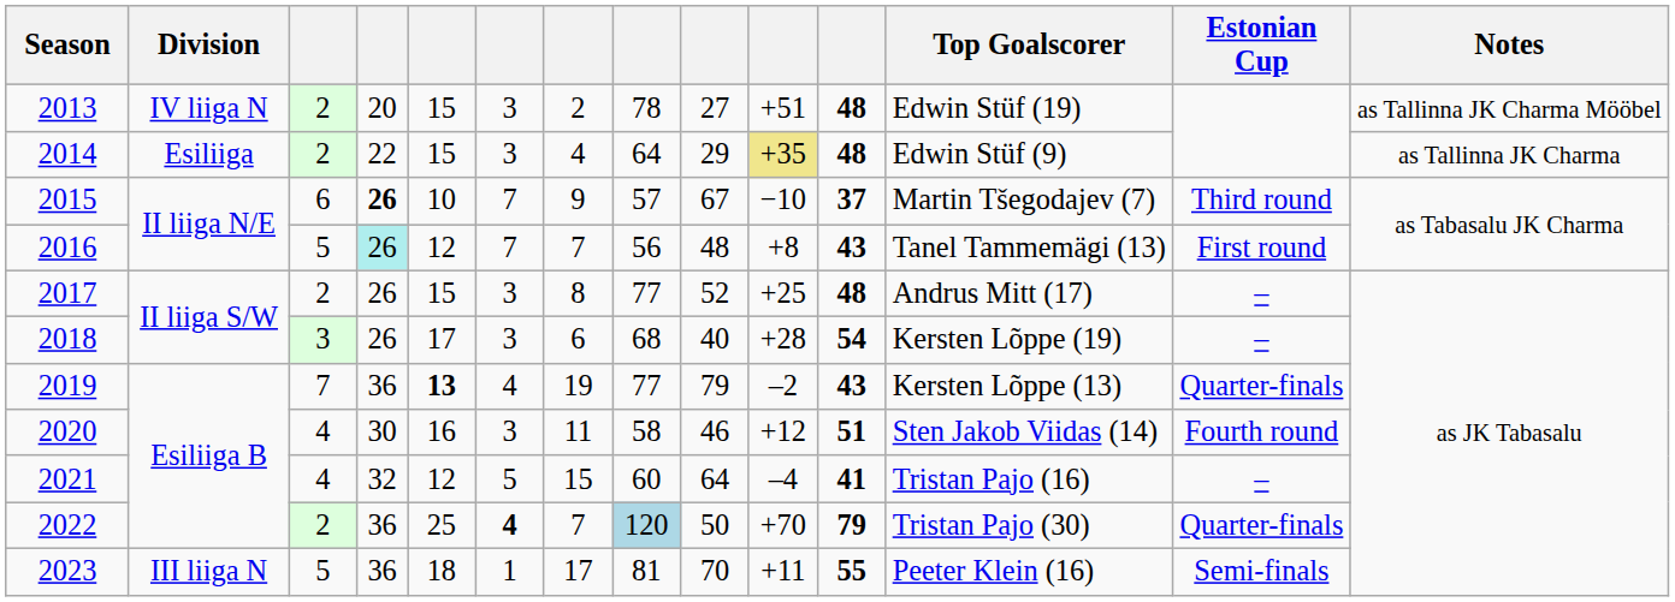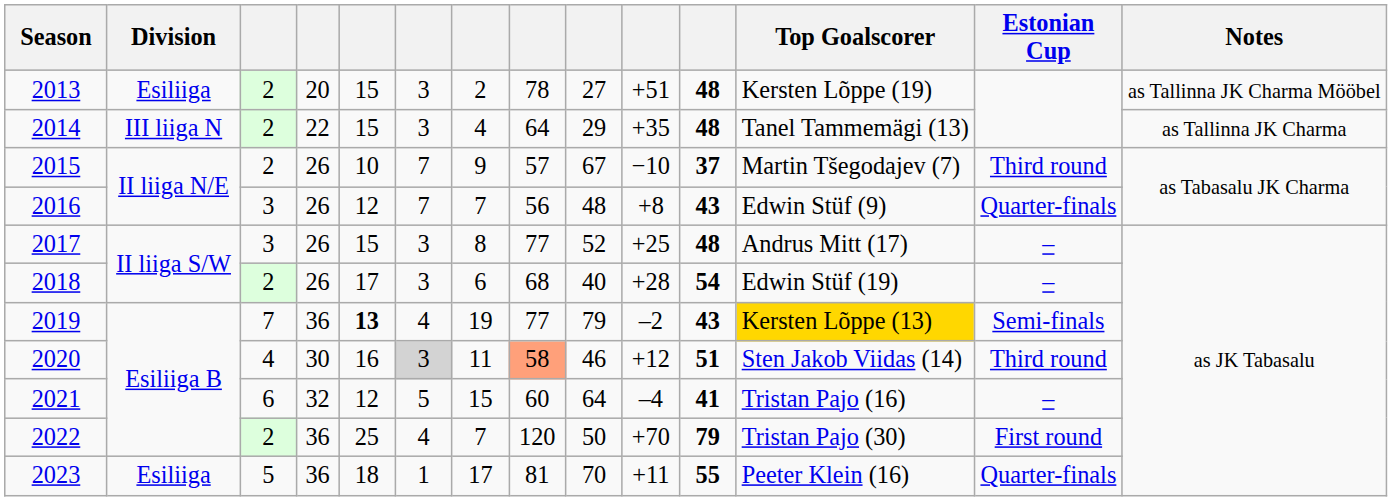2013 | Division: IV liiga N -> Esiliiga
2013 | Top Goalscorer: Edwin Stüf (19) -> Kersten Lõppe (19)
2014 | Division: Esiliiga -> III liiga N
2014 | column 10: khaki background -> no background
2014 | Top Goalscorer: Edwin Stüf (9) -> Tanel Tammemägi (13)
2015 | column 3: 6 -> 2
2015 | column 4: bold -> normal
2016 | column 3: 5 -> 3
2016 | column 4: paleturquoise background -> no background
2016 | Top Goalscorer: Tanel Tammemägi (13) -> Edwin Stüf (9)
2016 | Estonian Cup: First round -> Quarter-finals
2017 | column 3: 2 -> 3
2018 | column 3: 3 -> 2
2018 | Top Goalscorer: Kersten Lõppe (19) -> Edwin Stüf (19)
2019 | Top Goalscorer: no background -> gold background
2019 | Estonian Cup: Quarter-finals -> Semi-finals
2020 | column 6: no background -> lightgrey background
2020 | column 8: no background -> lightsalmon background
2020 | Estonian Cup: Fourth round -> Third round
2021 | column 3: 4 -> 6
2022 | column 6: bold -> normal
2022 | column 8: lightblue background -> no background
2022 | Estonian Cup: Quarter-finals -> First round
2023 | Division: III liiga N -> Esiliiga
2023 | Estonian Cup: Semi-finals -> Quarter-finals
